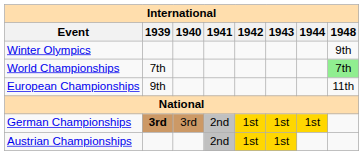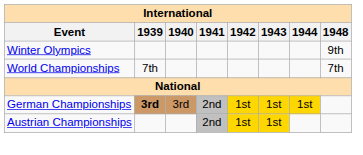World Championships | 1948: lightgreen background -> no background
- row: European Championships | 9th | 11th
